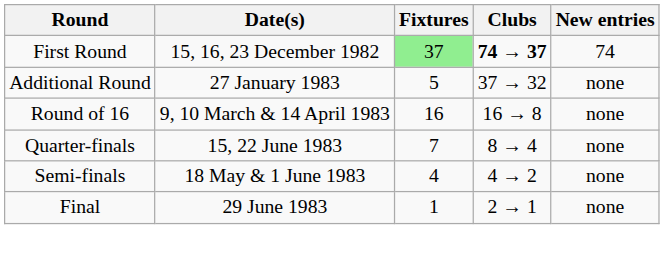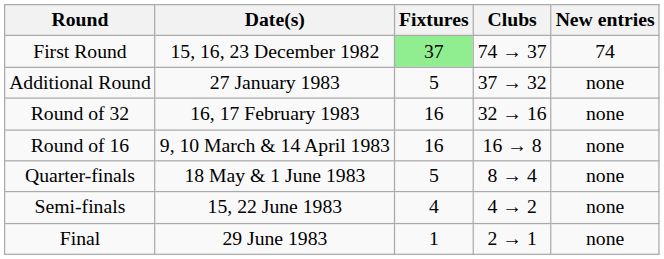First Round | Clubs: bold -> normal
+ row: Round of 32 | 16, 17 February 1983 | 16 | 32 → 16 | none
Quarter-finals | Date(s): 15, 22 June 1983 -> 18 May & 1 June 1983
Quarter-finals | Fixtures: 7 -> 5
Semi-finals | Date(s): 18 May & 1 June 1983 -> 15, 22 June 1983
